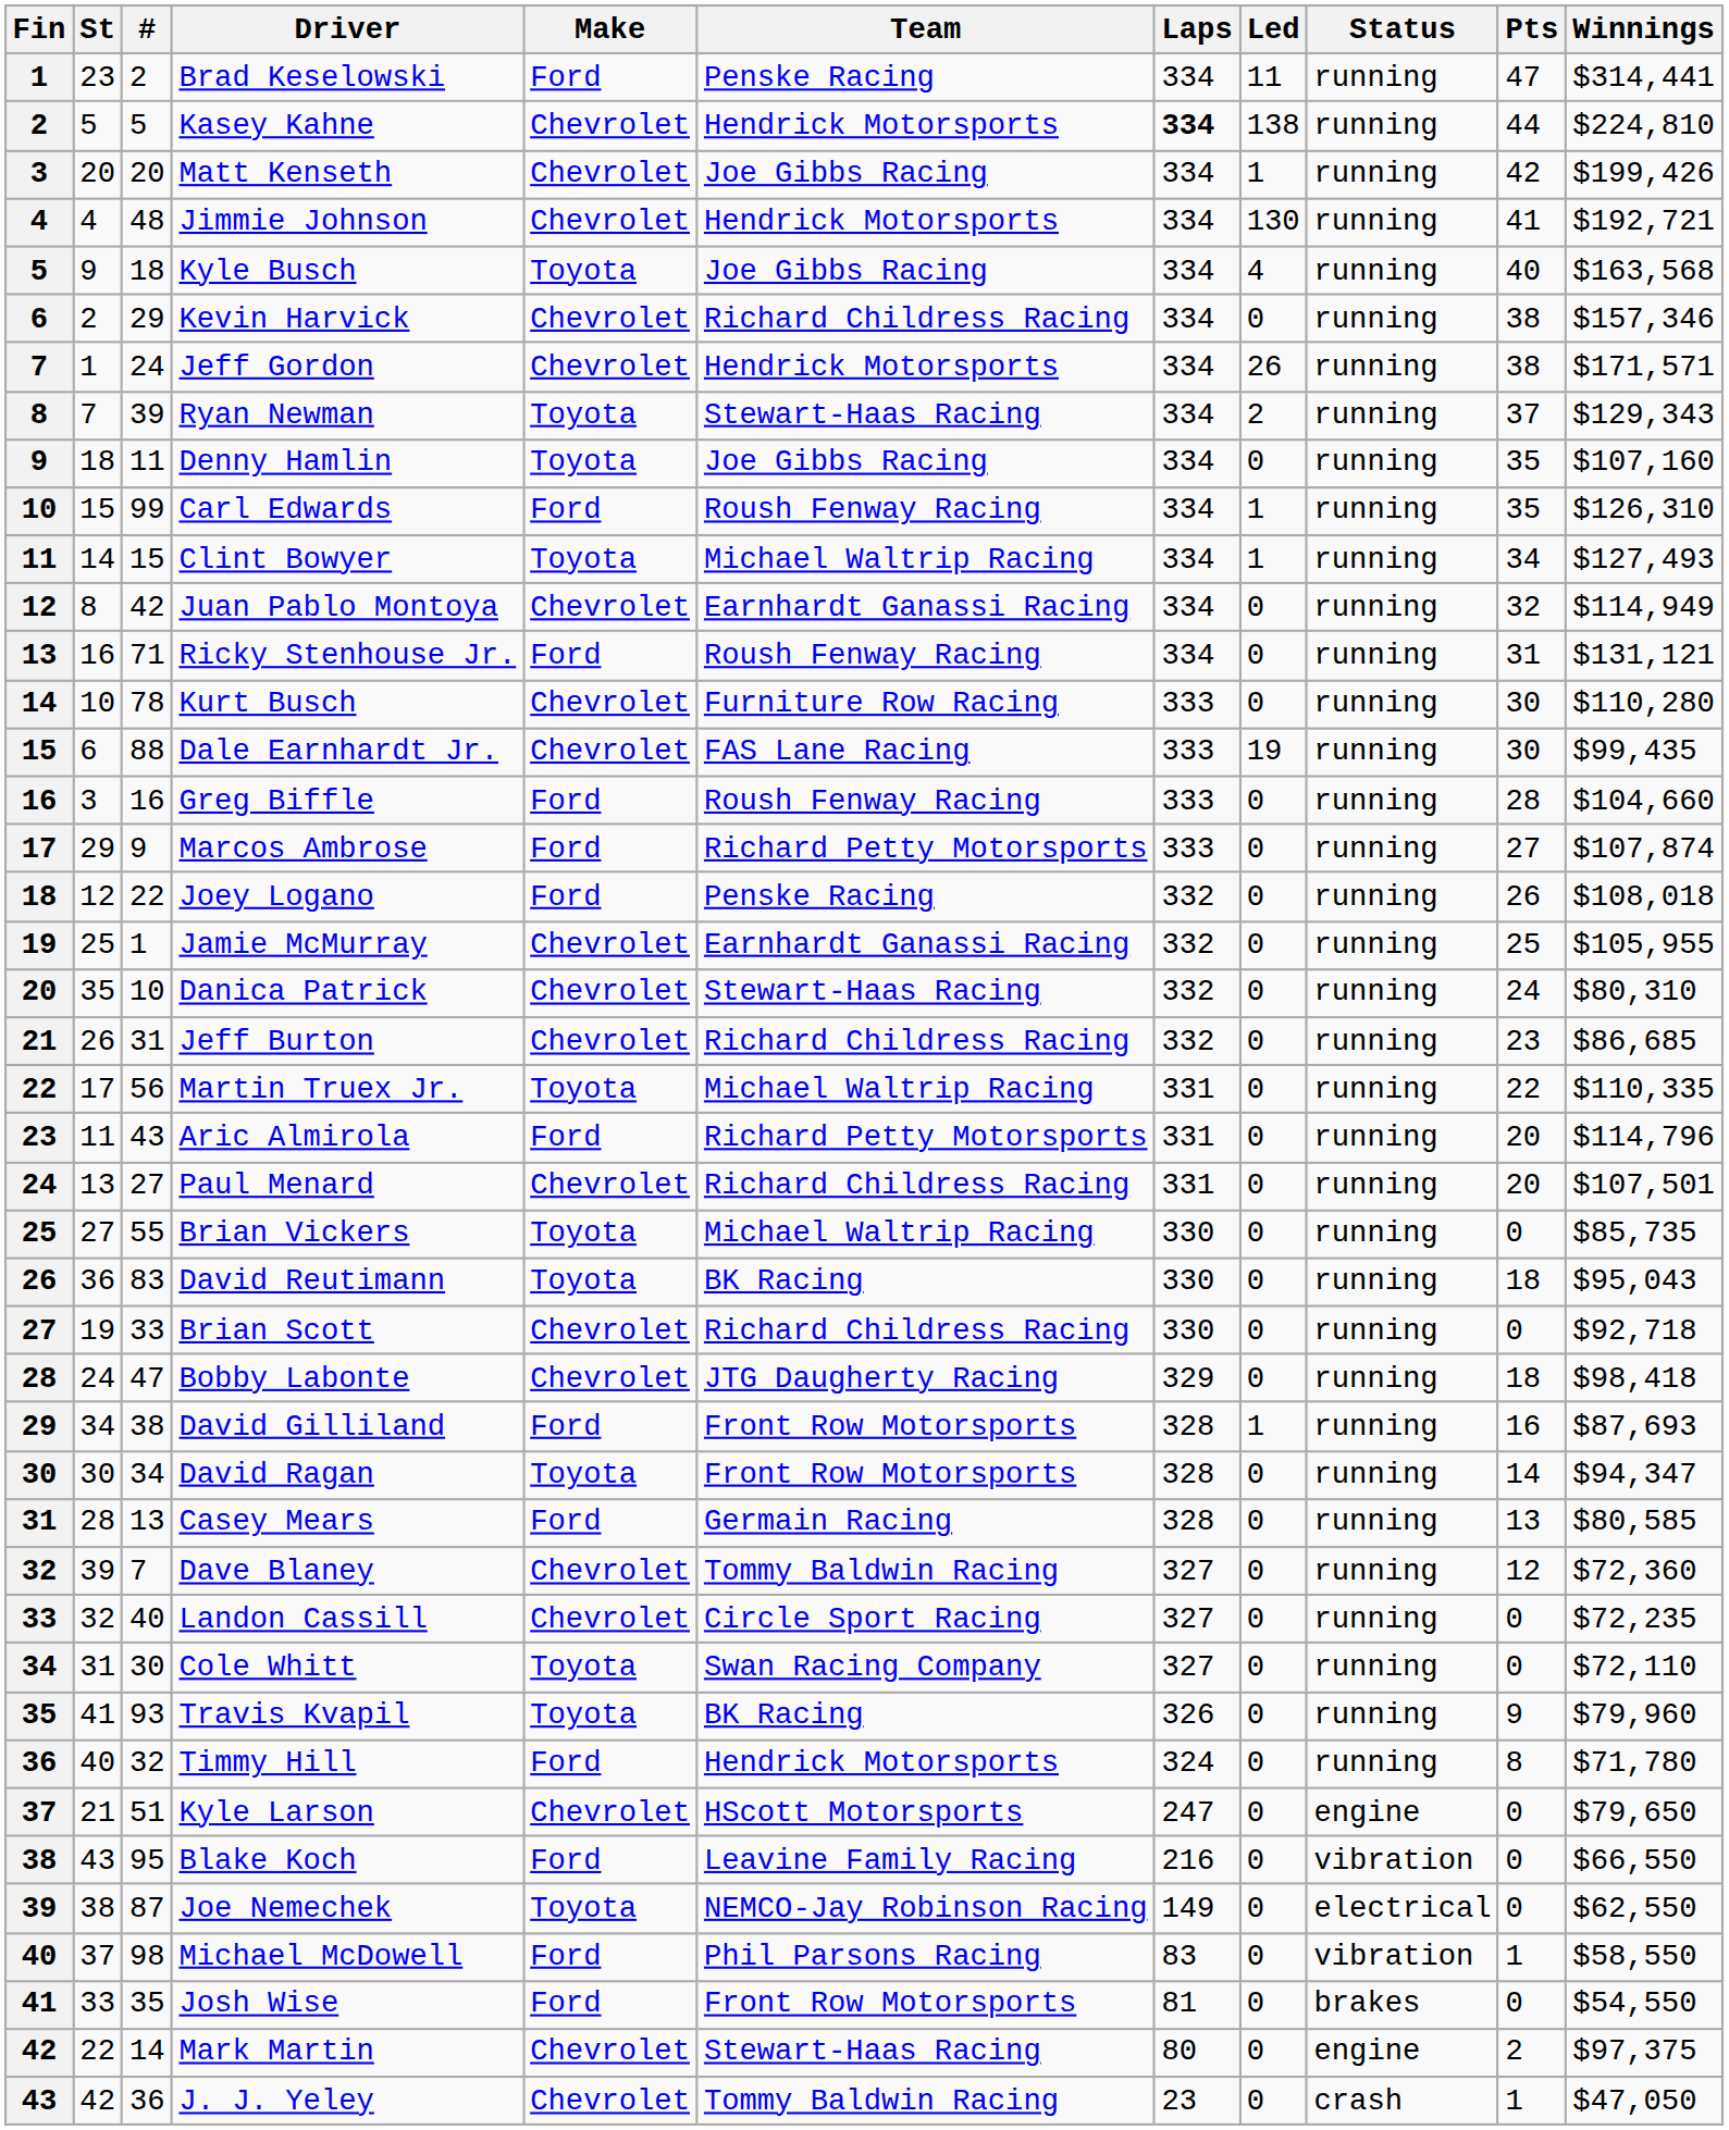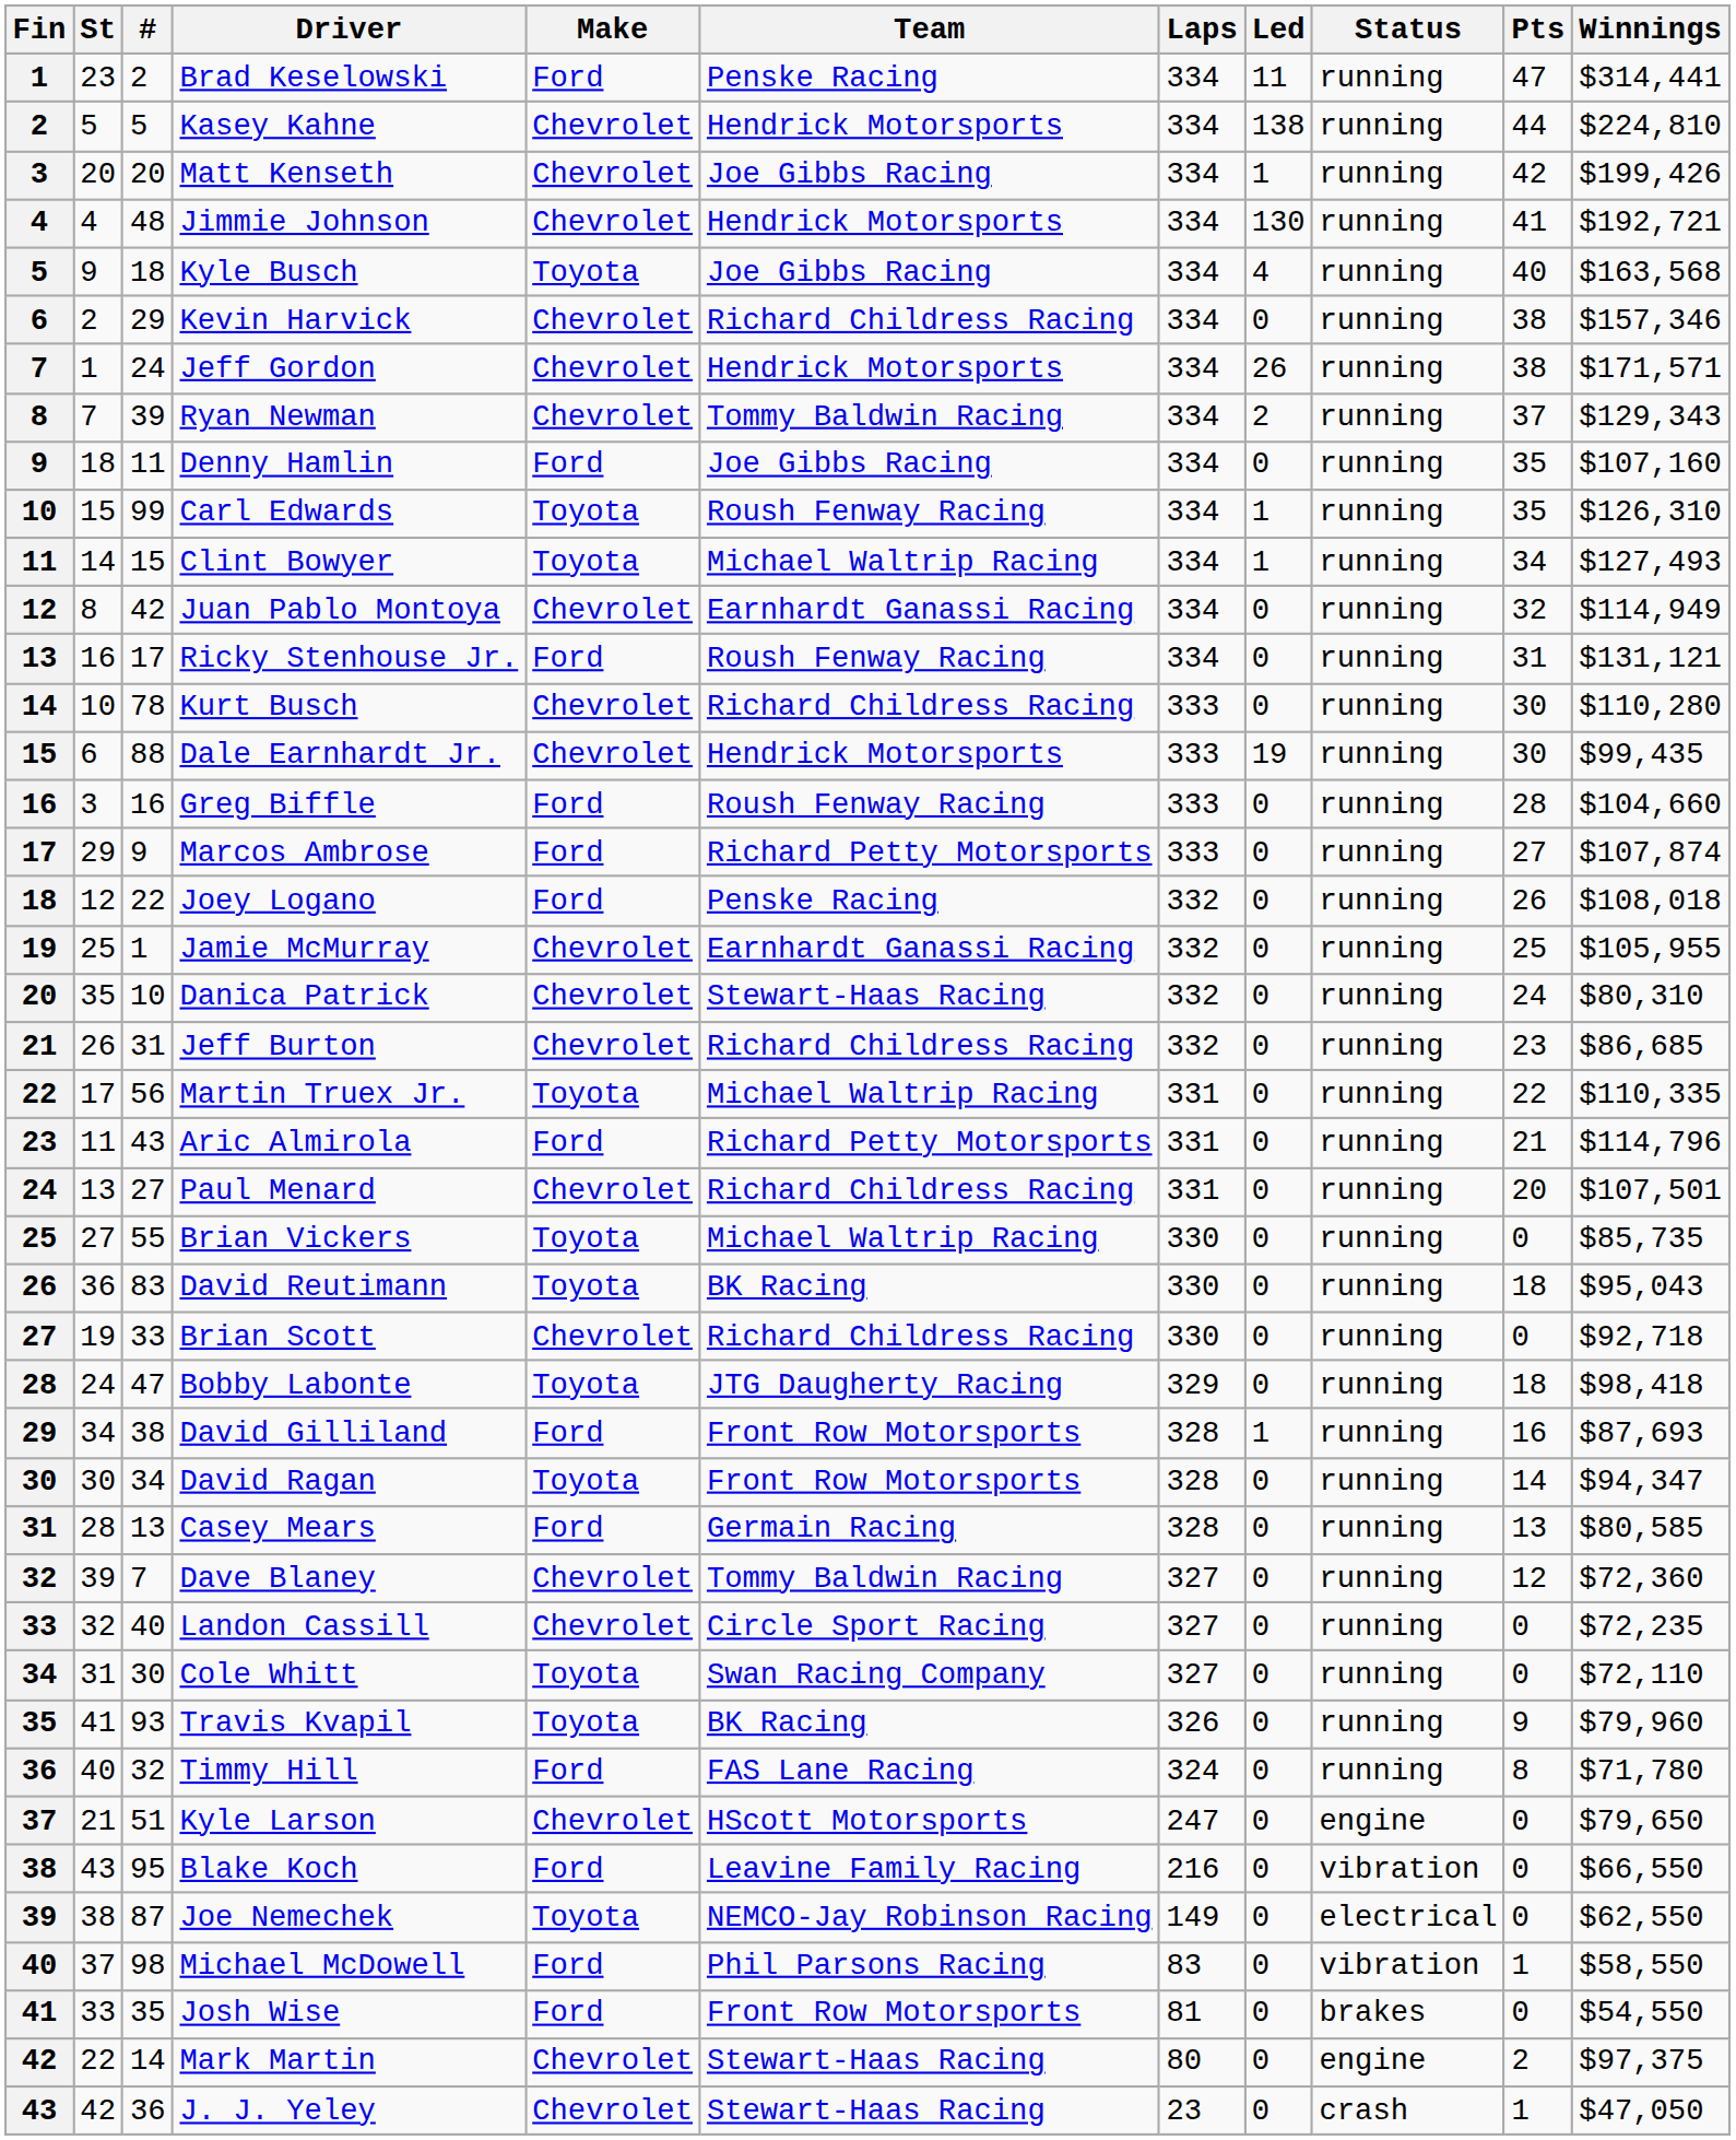Kasey Kahne | Laps: bold -> normal
Ryan Newman | Make: Toyota -> Chevrolet
Ryan Newman | Team: Stewart-Haas Racing -> Tommy Baldwin Racing
Denny Hamlin | Make: Toyota -> Ford
Carl Edwards | Make: Ford -> Toyota
Ricky Stenhouse Jr. | #: 71 -> 17
Kurt Busch | Team: Furniture Row Racing -> Richard Childress Racing
Dale Earnhardt Jr. | Team: FAS Lane Racing -> Hendrick Motorsports
Aric Almirola | Pts: 20 -> 21
Bobby Labonte | Make: Chevrolet -> Toyota
Timmy Hill | Team: Hendrick Motorsports -> FAS Lane Racing
J. J. Yeley | Team: Tommy Baldwin Racing -> Stewart-Haas Racing
